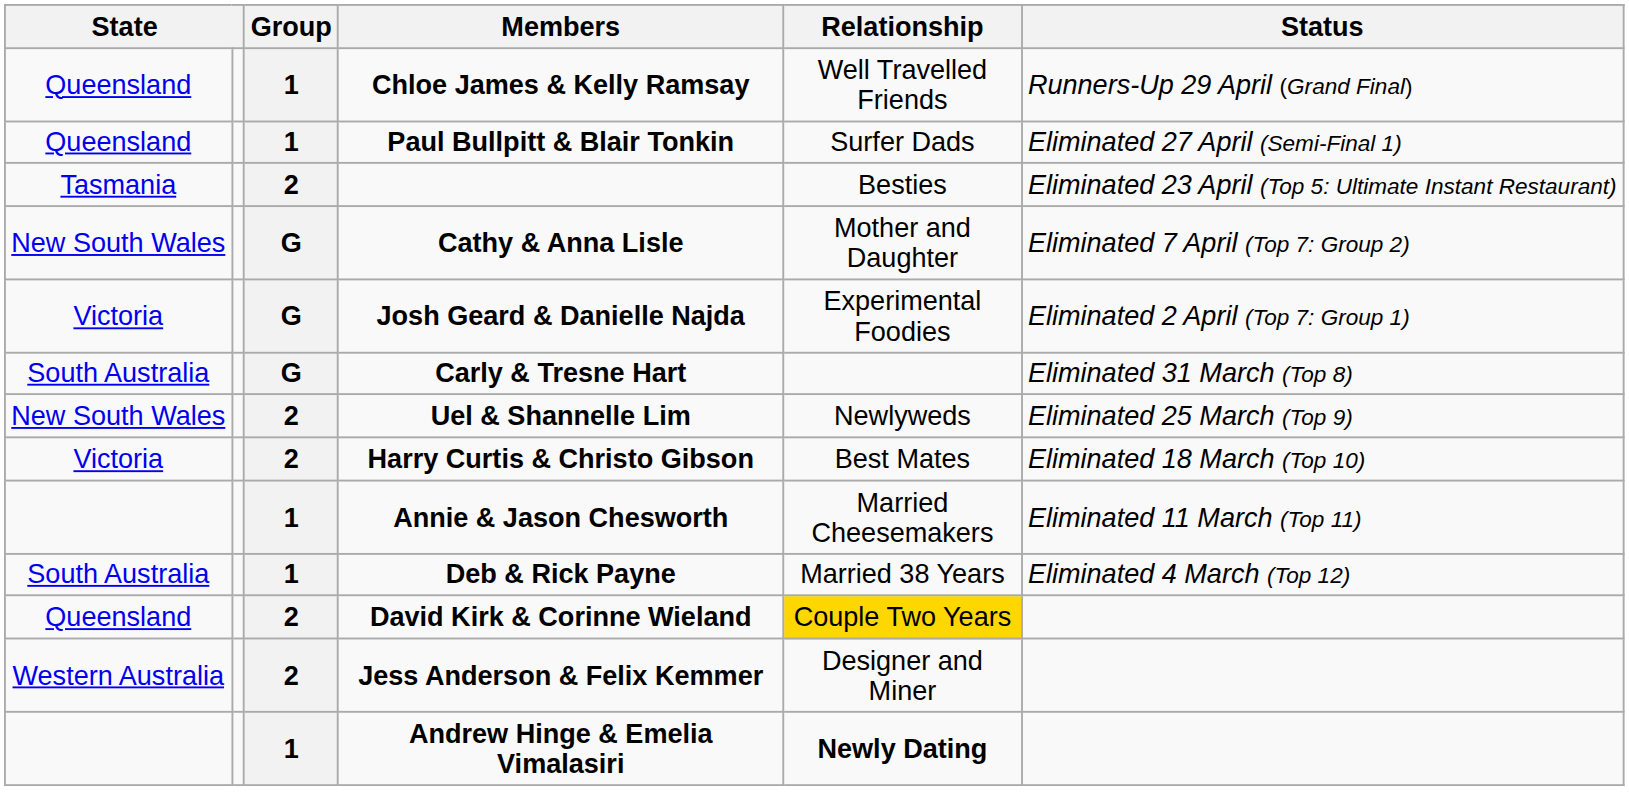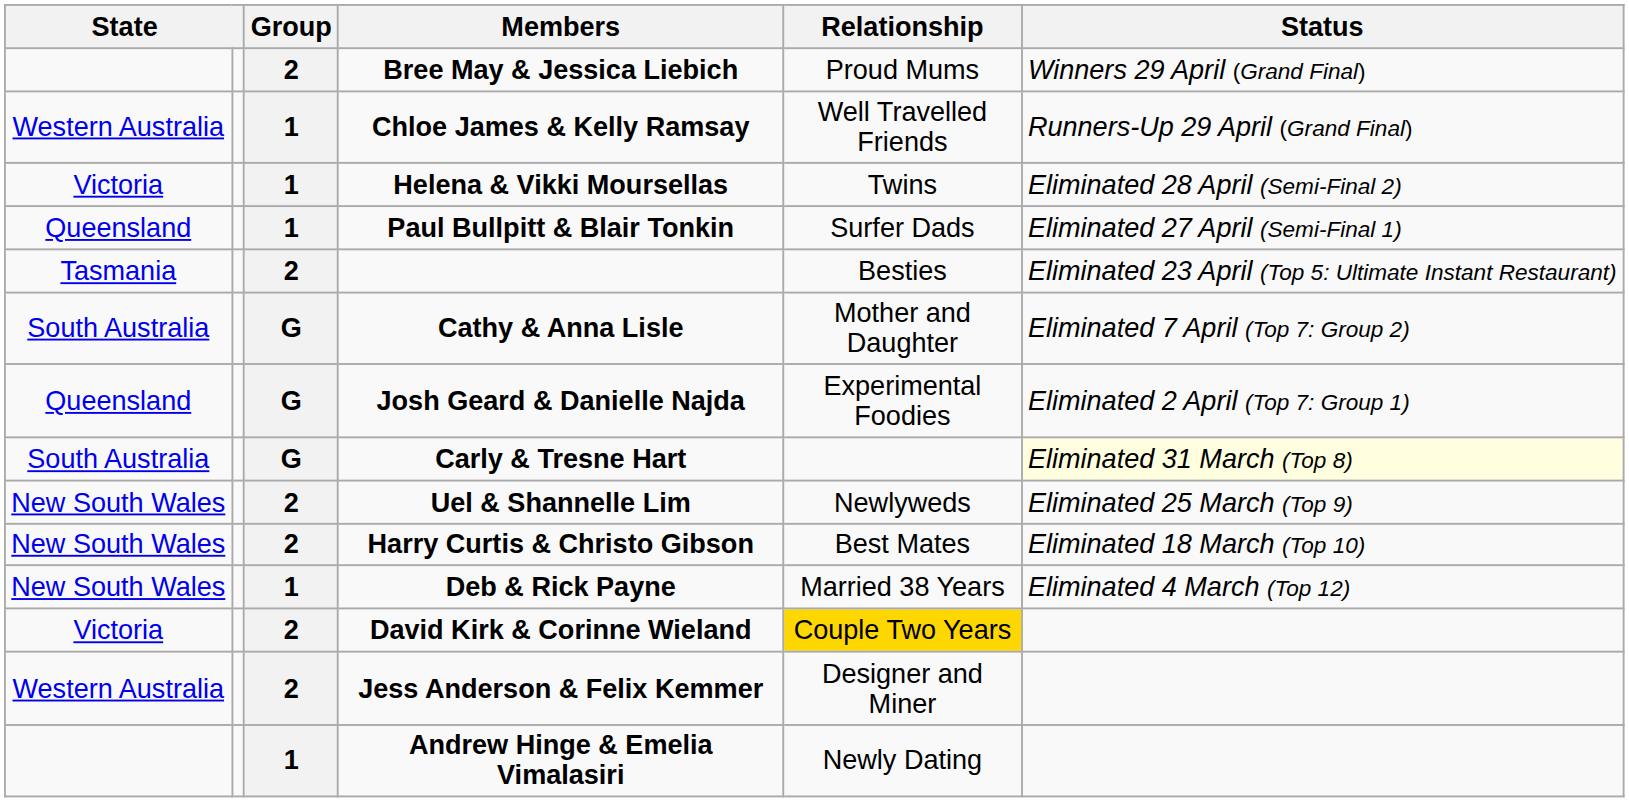+ row: 2 | Bree May & Jessica Liebich | Proud Mums | Winners 29 April (Grand Final)
Chloe James & Kelly Ramsay | column 1: Queensland -> Western Australia
+ row: Victoria | 1 | Helena & Vikki Moursellas | Twins | Eliminated 28 April (Semi-Final 2)
Cathy & Anna Lisle | column 1: New South Wales -> South Australia
Josh Geard & Danielle Najda | column 1: Victoria -> Queensland
Carly & Tresne Hart | Status: no background -> lightyellow background
Harry Curtis & Christo Gibson | column 1: Victoria -> New South Wales
- row: 1 | Annie & Jason Chesworth | Married Cheesemakers | Eliminated 11 March (Top 11)
Deb & Rick Payne | column 1: South Australia -> New South Wales
David Kirk & Corinne Wieland | column 1: Queensland -> Victoria
Andrew Hinge & Emelia Vimalasiri | Relationship: bold -> normal
